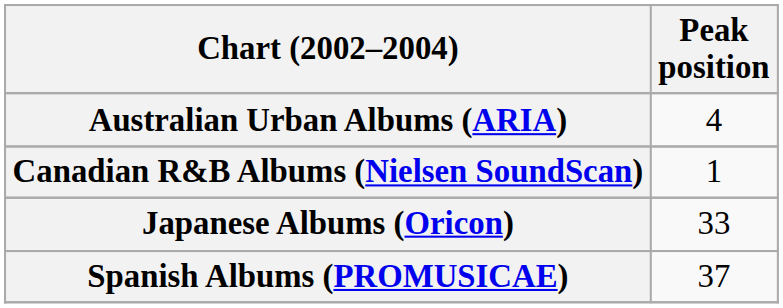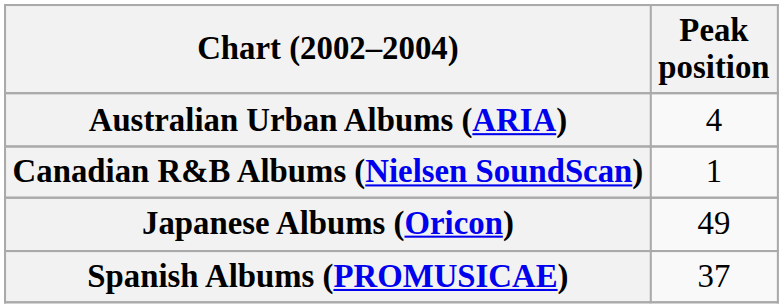Japanese Albums (Oricon) | Peak position: 33 -> 49
